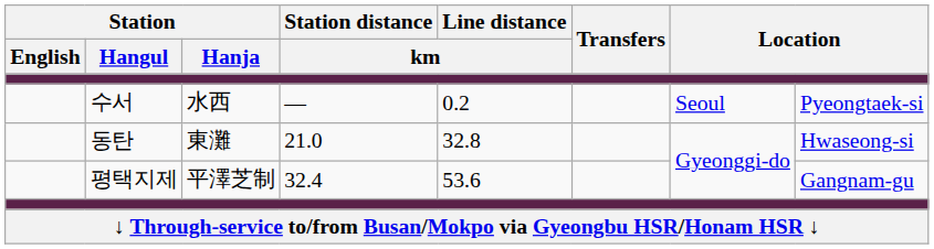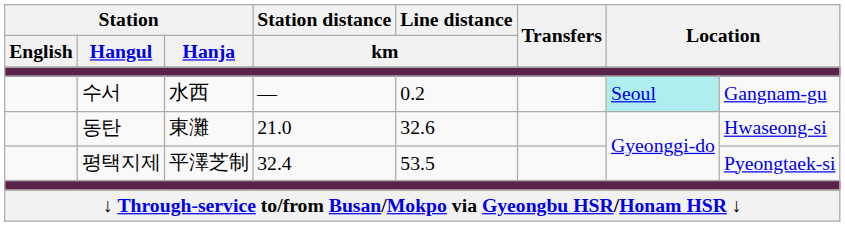수서 | column 7: no background -> paleturquoise background
수서 | column 8: Pyeongtaek-si -> Gangnam-gu
동탄 | Line distance / km: 32.8 -> 32.6
평택지제 | Line distance / km: 53.6 -> 53.5
평택지제 | column 8: Gangnam-gu -> Pyeongtaek-si
